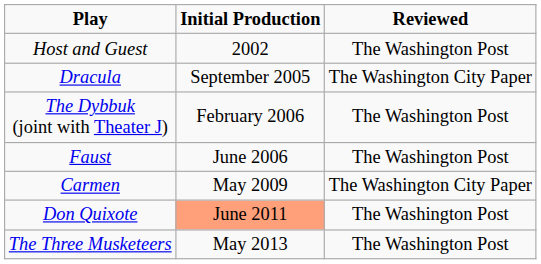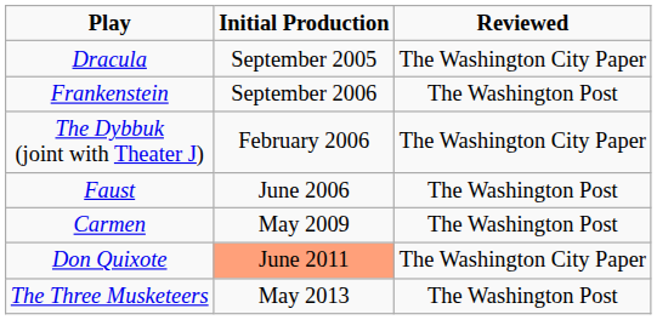- row: Host and Guest | 2002 | The Washington Post
+ row: Frankenstein | September 2006 | The Washington Post
The Dybbuk (joint with Theater J) | Reviewed: The Washington Post -> The Washington City Paper
Carmen | Reviewed: The Washington City Paper -> The Washington Post
Don Quixote | Reviewed: The Washington Post -> The Washington City Paper
